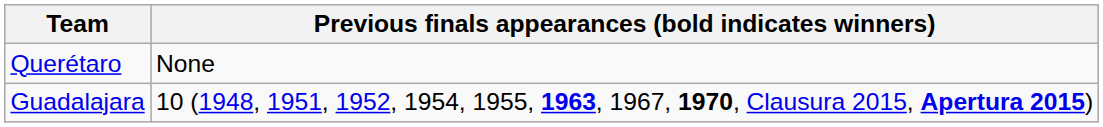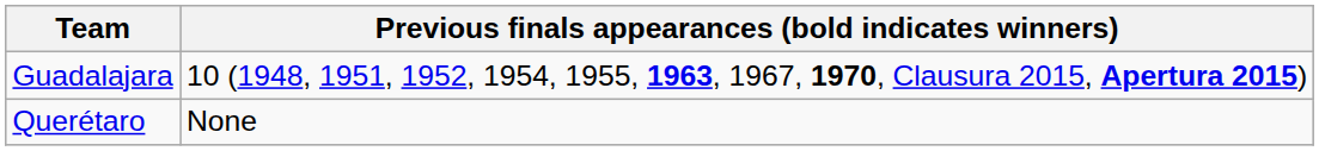rows swapped: Querétaro <-> Guadalajara
